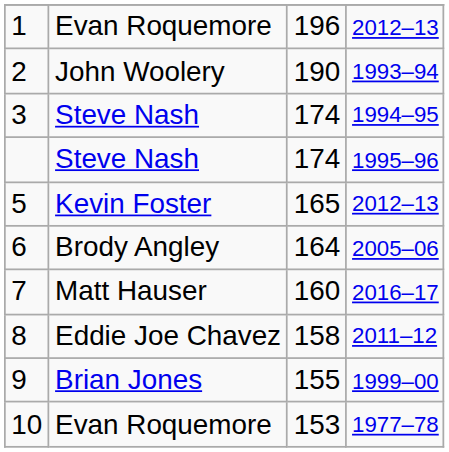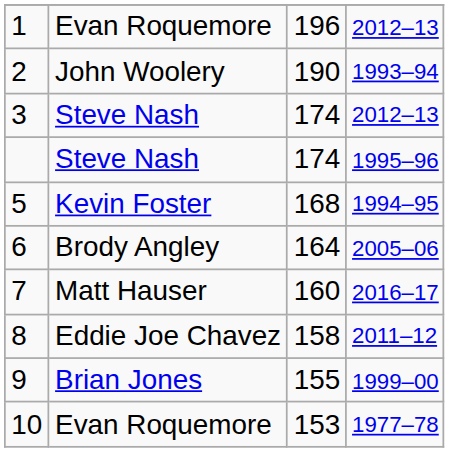3 | column 4: 1994–95 -> 2012–13
5 | column 3: 165 -> 168
5 | column 4: 2012–13 -> 1994–95
